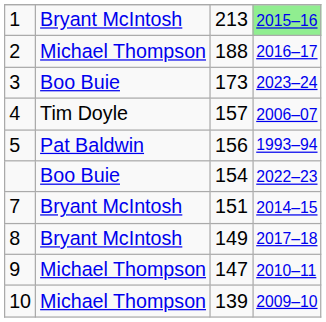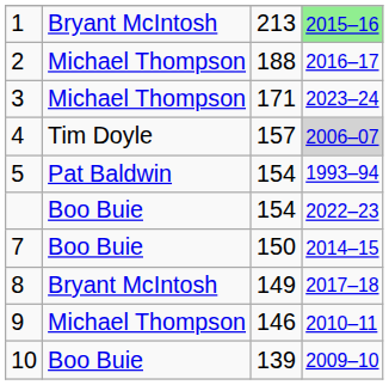3 | column 2: Boo Buie -> Michael Thompson
3 | column 3: 173 -> 171
4 | column 4: no background -> lightgrey background
5 | column 3: 156 -> 154
7 | column 2: Bryant McIntosh -> Boo Buie
7 | column 3: 151 -> 150
9 | column 3: 147 -> 146
10 | column 2: Michael Thompson -> Boo Buie
